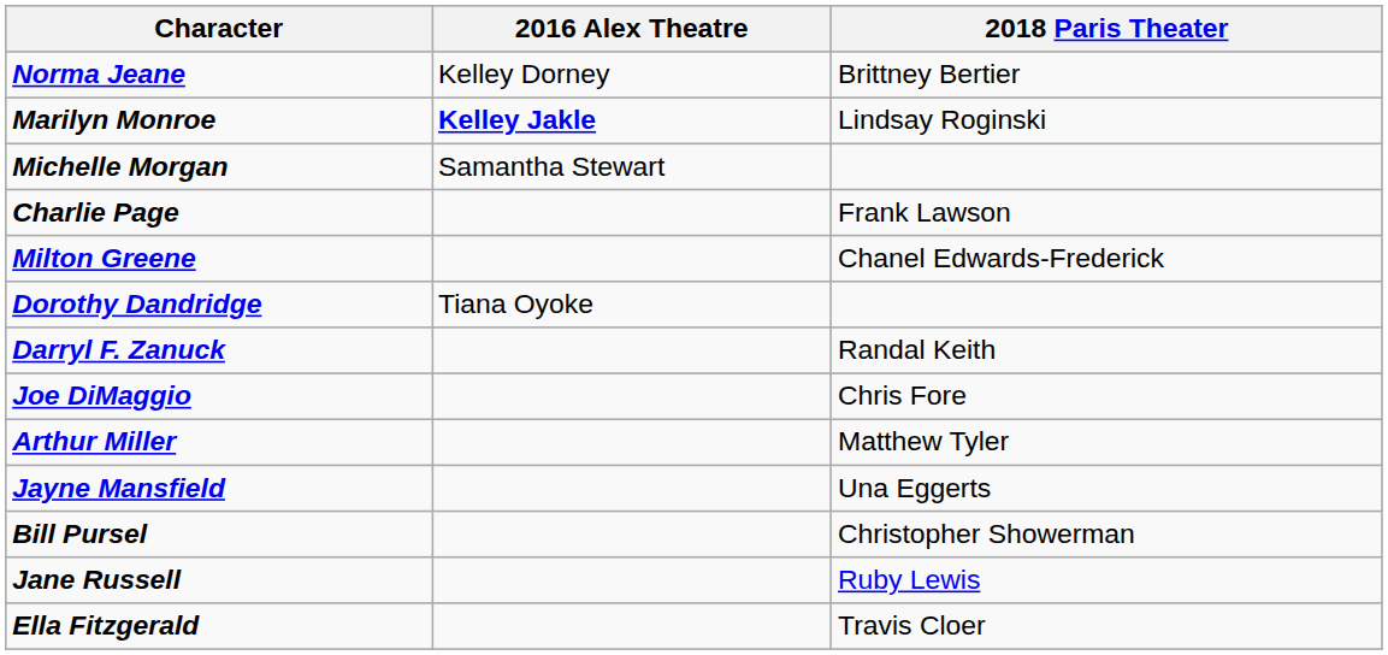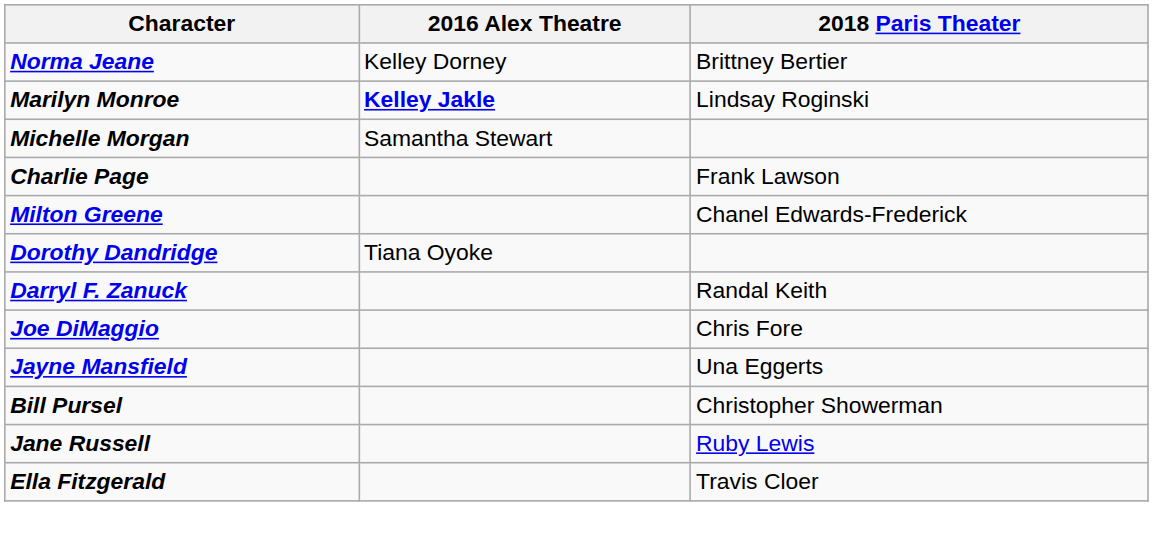- row: Arthur Miller | Matthew Tyler
